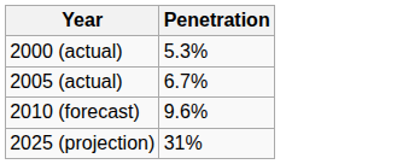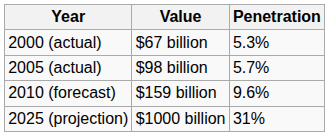+ column: Value | $67 billion | $98 billion | $159 billion | $1000 billion
2005 (actual) | Penetration: 6.7% -> 5.7%
